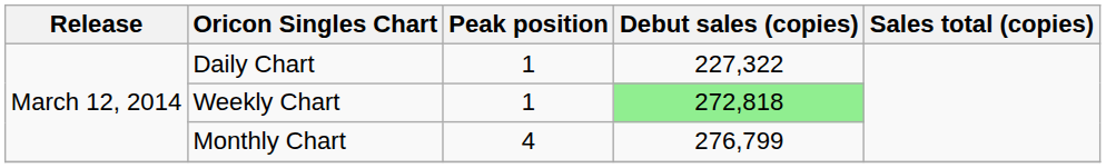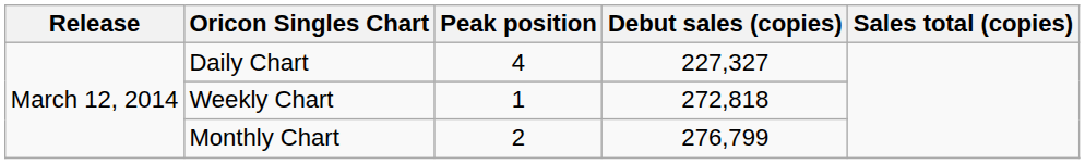Daily Chart | Peak position: 1 -> 4
Daily Chart | Debut sales (copies): 227,322 -> 227,327
Weekly Chart | Debut sales (copies): lightgreen background -> no background
Monthly Chart | Peak position: 4 -> 2
